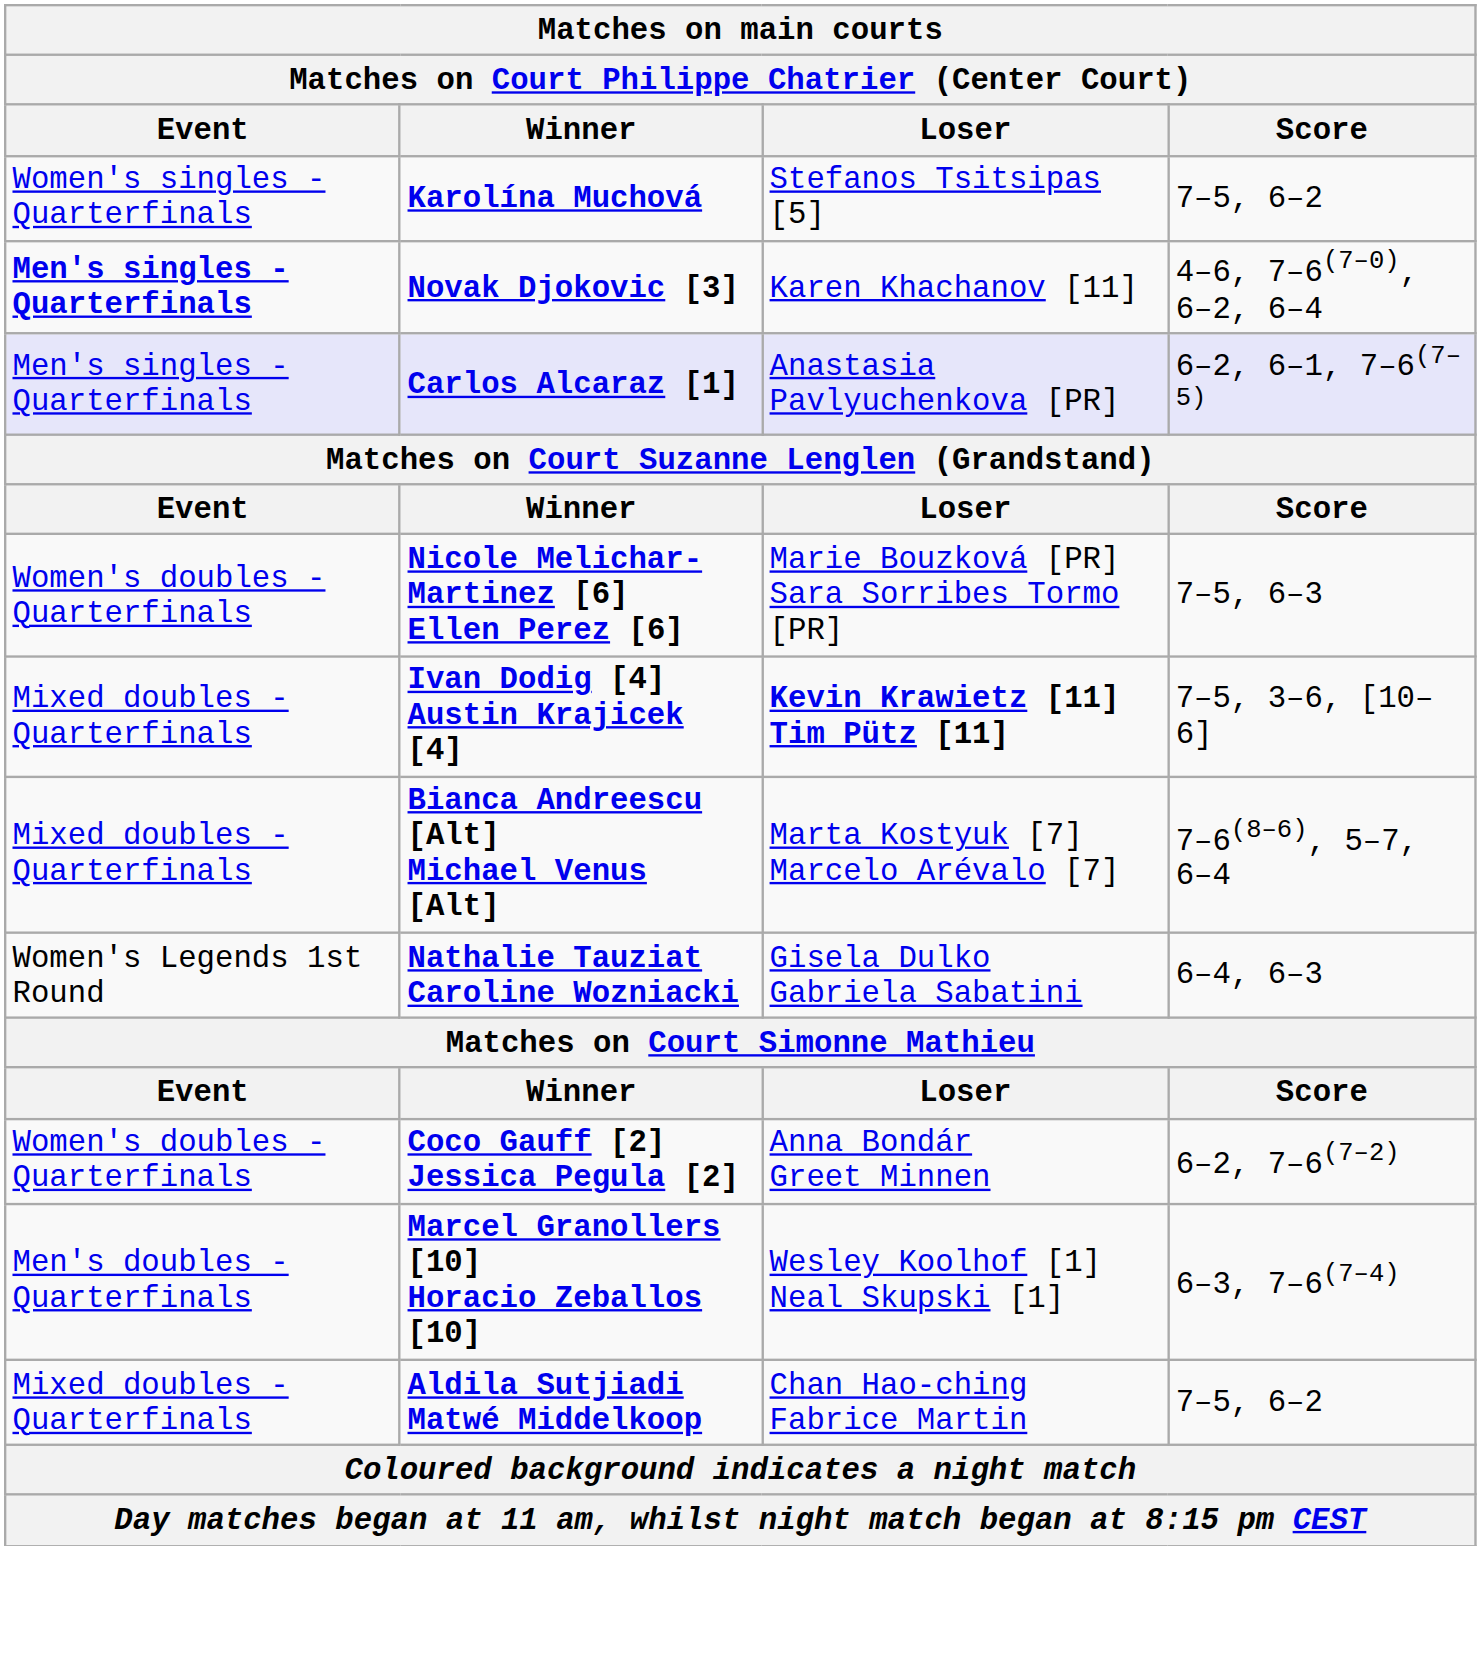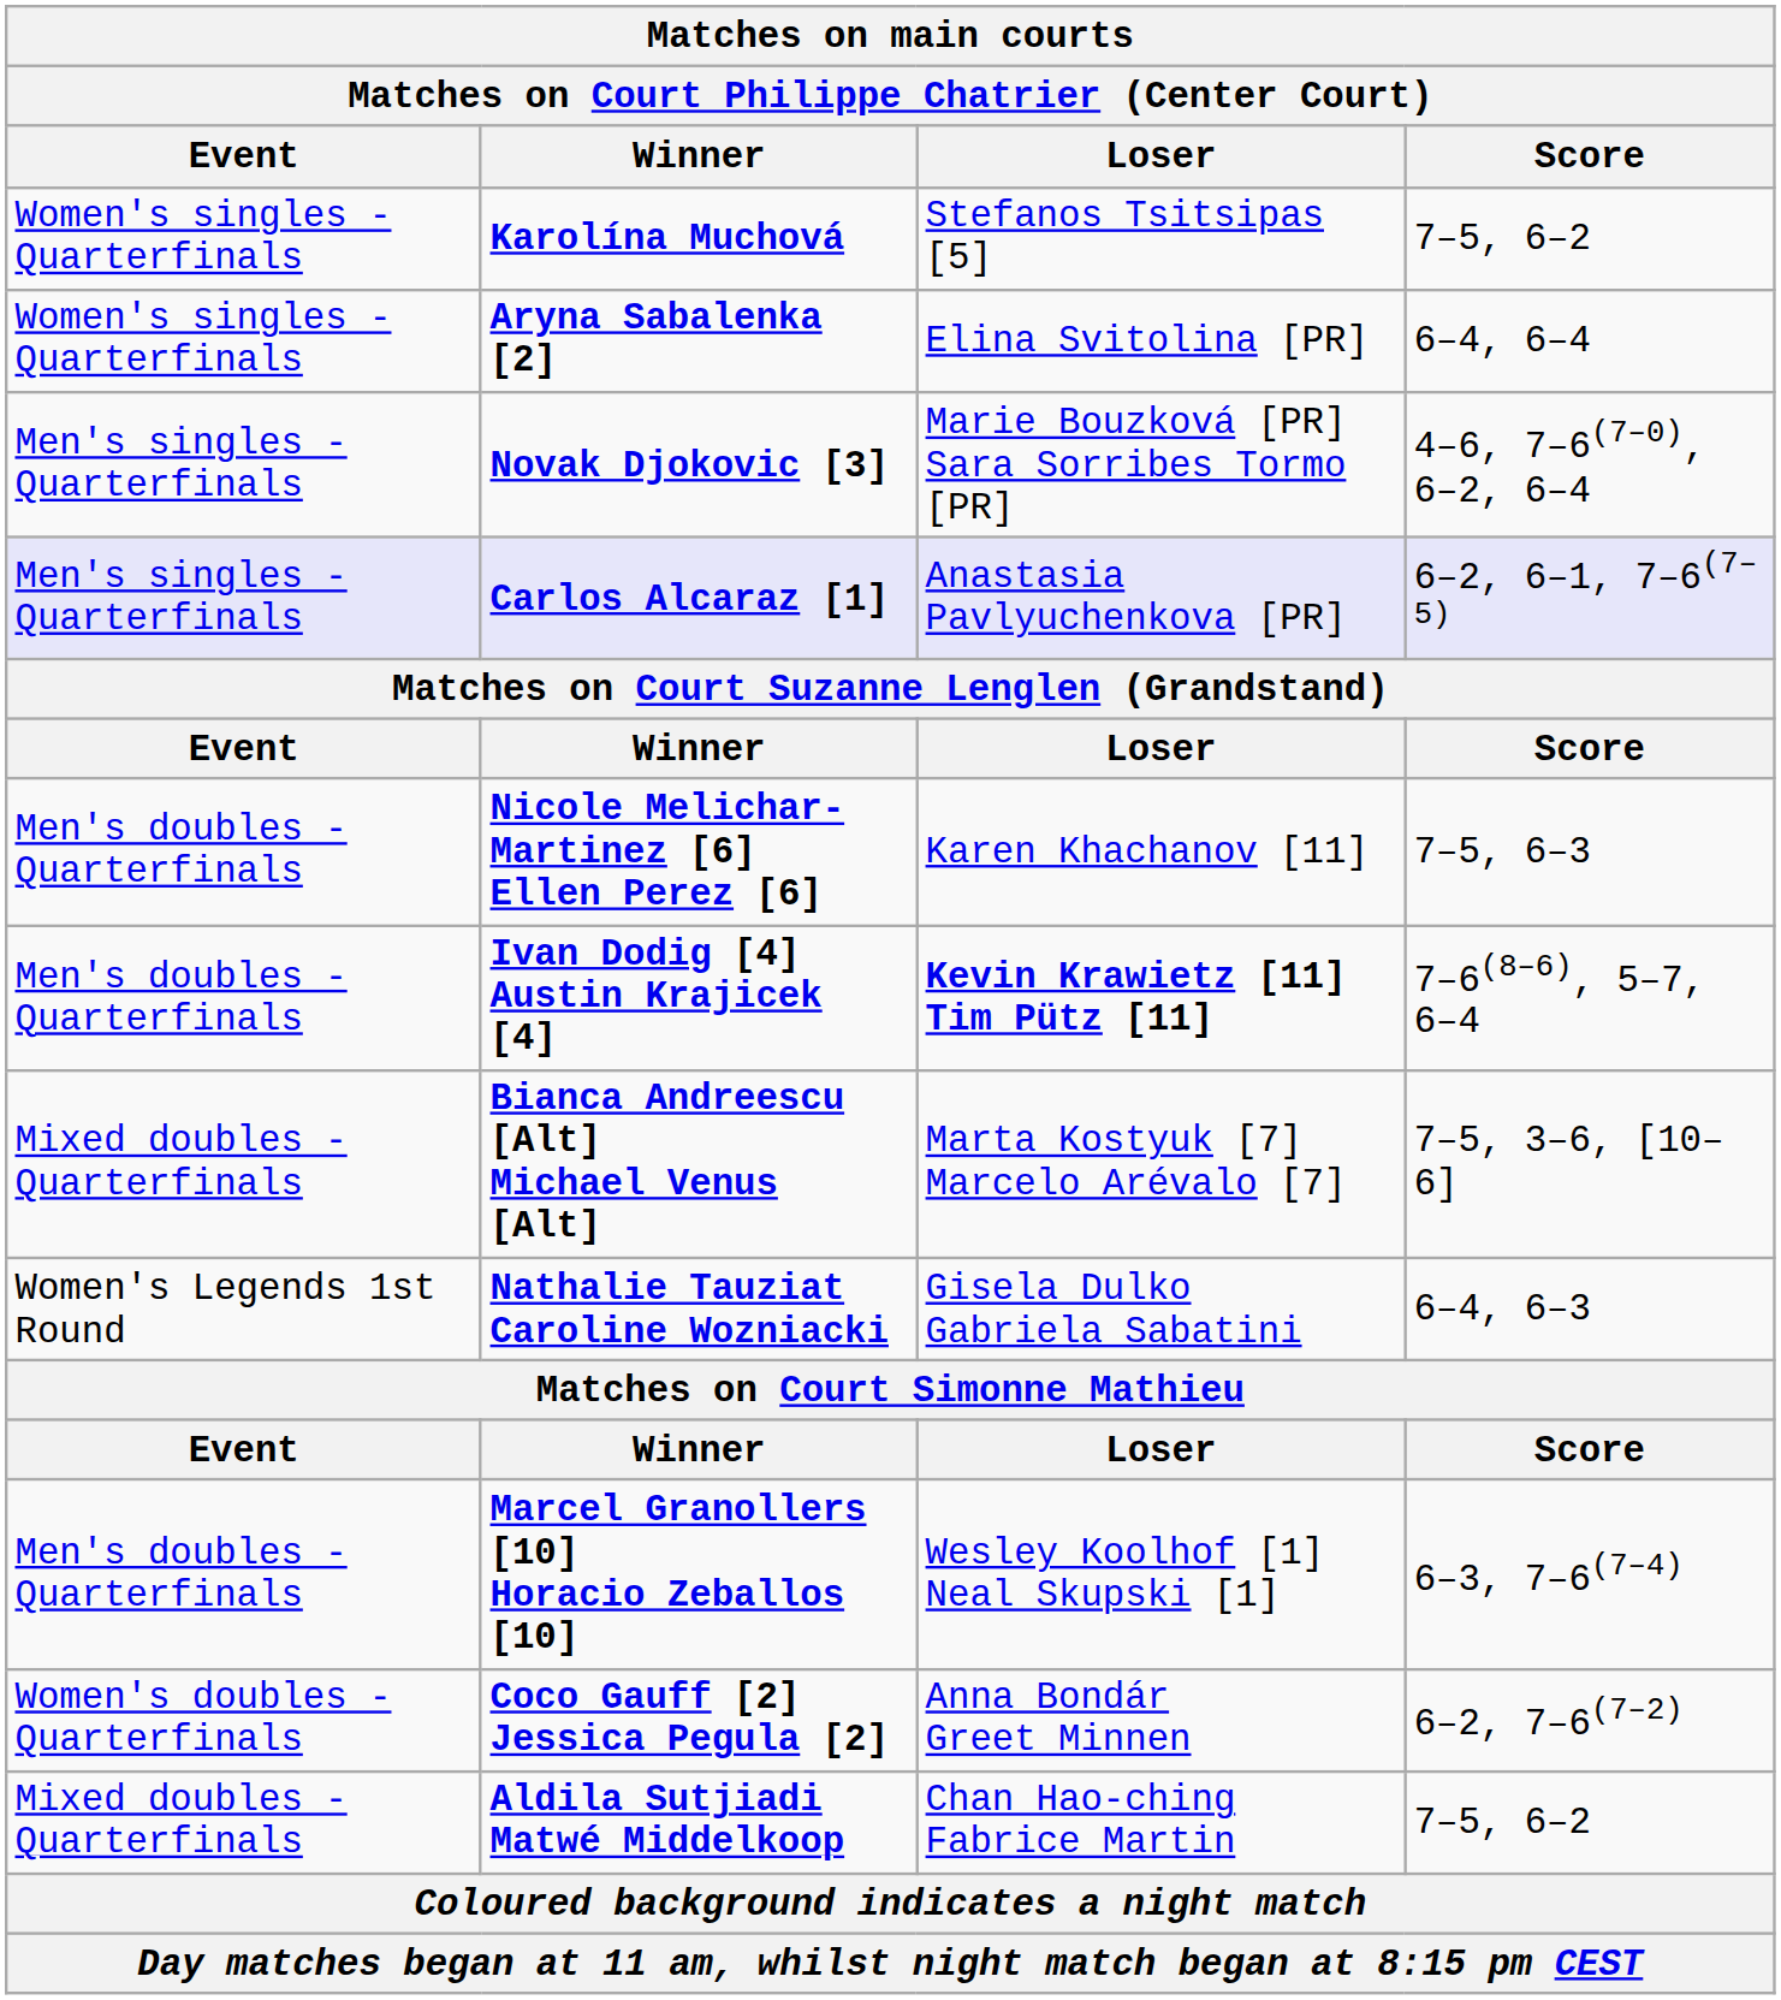+ row: Women's singles - Quarterfinals | Aryna Sabalenka [2] | Elina Svitolina [PR] | 6–4, 6–4
Novak Djokovic [3] | Event: bold -> normal
Novak Djokovic [3] | Loser: Karen Khachanov [11] -> Marie Bouzková [PR] Sara Sorribes Tormo [PR]
Nicole Melichar-Martinez [6] Ellen Perez [6] | Event: Women's doubles - Quarterfinals -> Men's doubles - Quarterfinals
Nicole Melichar-Martinez [6] Ellen Perez [6] | Loser: Marie Bouzková [PR] Sara Sorribes Tormo [PR] -> Karen Khachanov [11]
Ivan Dodig [4] Austin Krajicek [4] | Event: Mixed doubles - Quarterfinals -> Men's doubles - Quarterfinals
Ivan Dodig [4] Austin Krajicek [4] | Score: 7–5, 3–6, [10–6] -> 7–6(8–6), 5–7, 6–4
Bianca Andreescu [Alt] Michael Venus [Alt] | Score: 7–6(8–6), 5–7, 6–4 -> 7–5, 3–6, [10–6]
rows swapped: Marcel Granollers [10] Horacio Zeballos [10] <-> Coco Gauff [2] Jessica Pegula [2]
